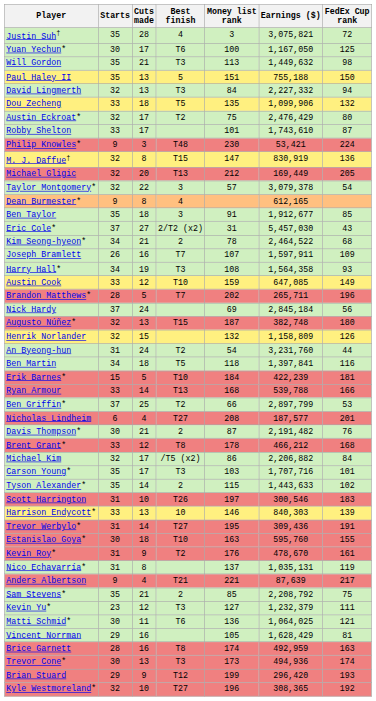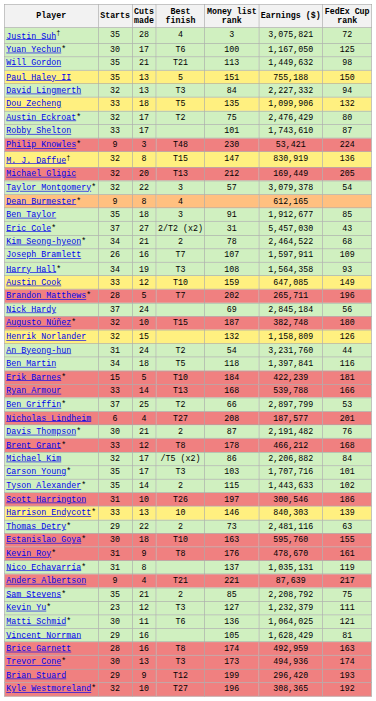Will Gordon | Best finish: T3 -> T21
Augusto Núñez* | Cuts made: 13 -> 10
Scott Harrington | FedEx Cup rank: 183 -> 186
+ row: Thomas Detry* | 29 | 22 | 2 | 73 | 2,481,116 | 63
- row: Trevor Werbylo* | 31 | 14 | T27 | 195 | 309,436 | 191
Kevin Roy* | Best finish: T2 -> T8
